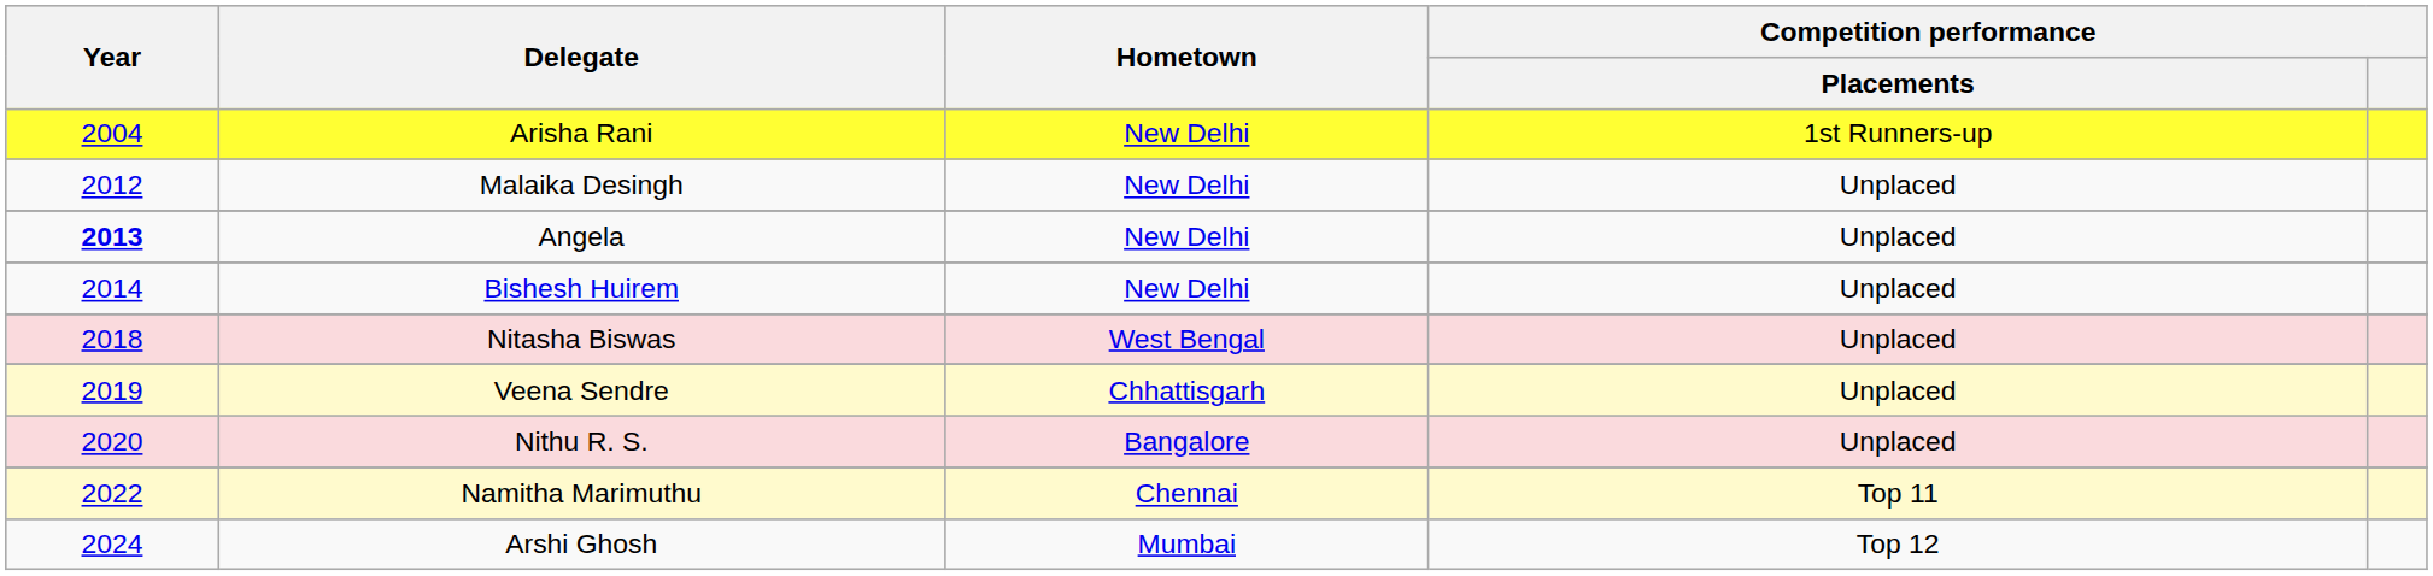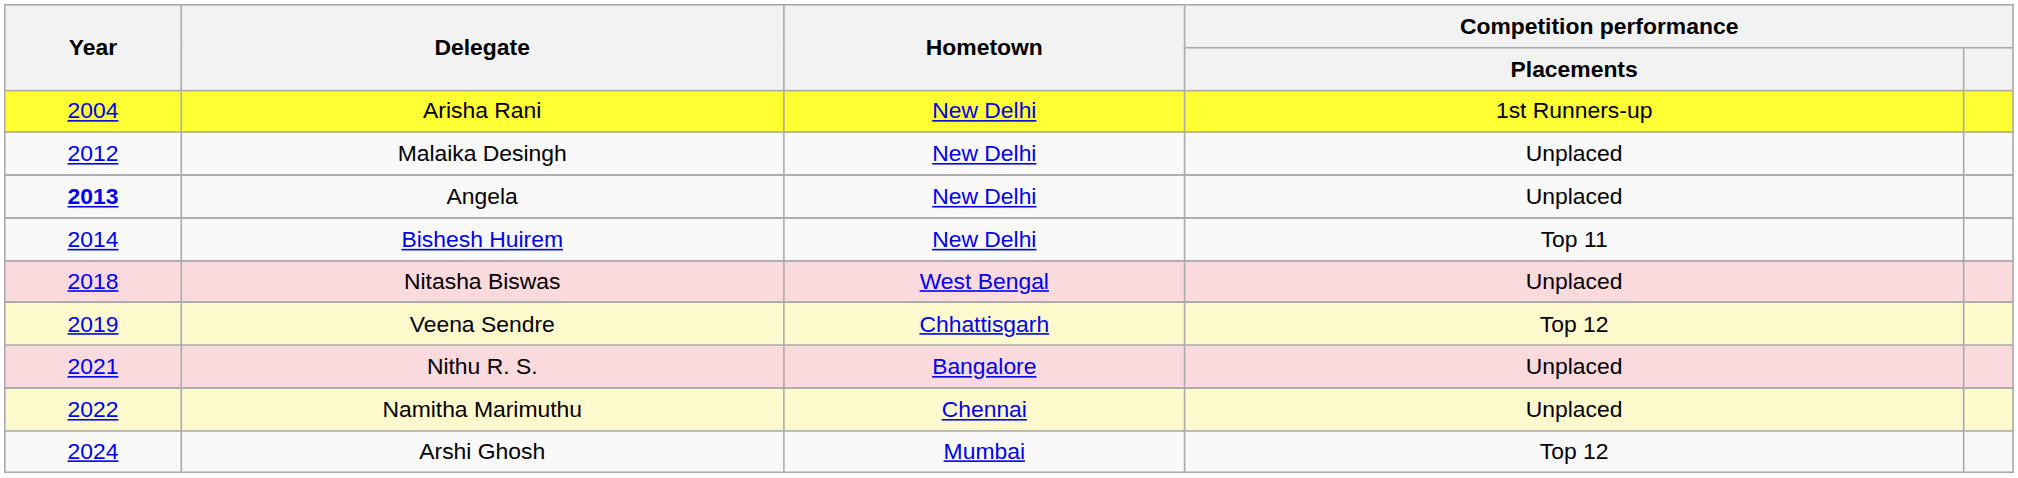Bishesh Huirem | Competition performance / Placements: Unplaced -> Top 11
Veena Sendre | Competition performance / Placements: Unplaced -> Top 12
Nithu R. S. | Year: 2020 -> 2021
Namitha Marimuthu | Competition performance / Placements: Top 11 -> Unplaced
